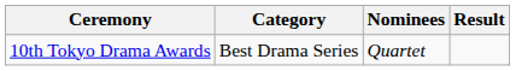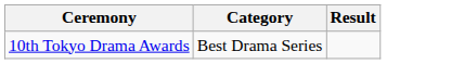- column: Nominees | Quartet
